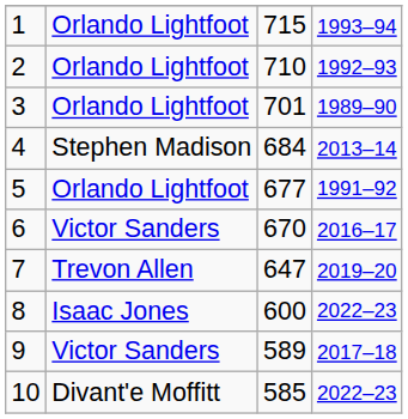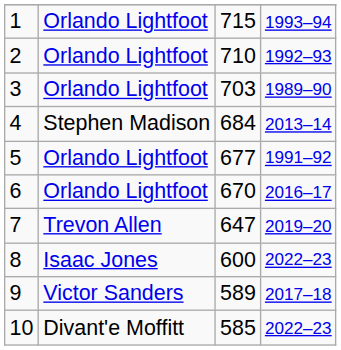3 | column 3: 701 -> 703
6 | column 2: Victor Sanders -> Orlando Lightfoot
